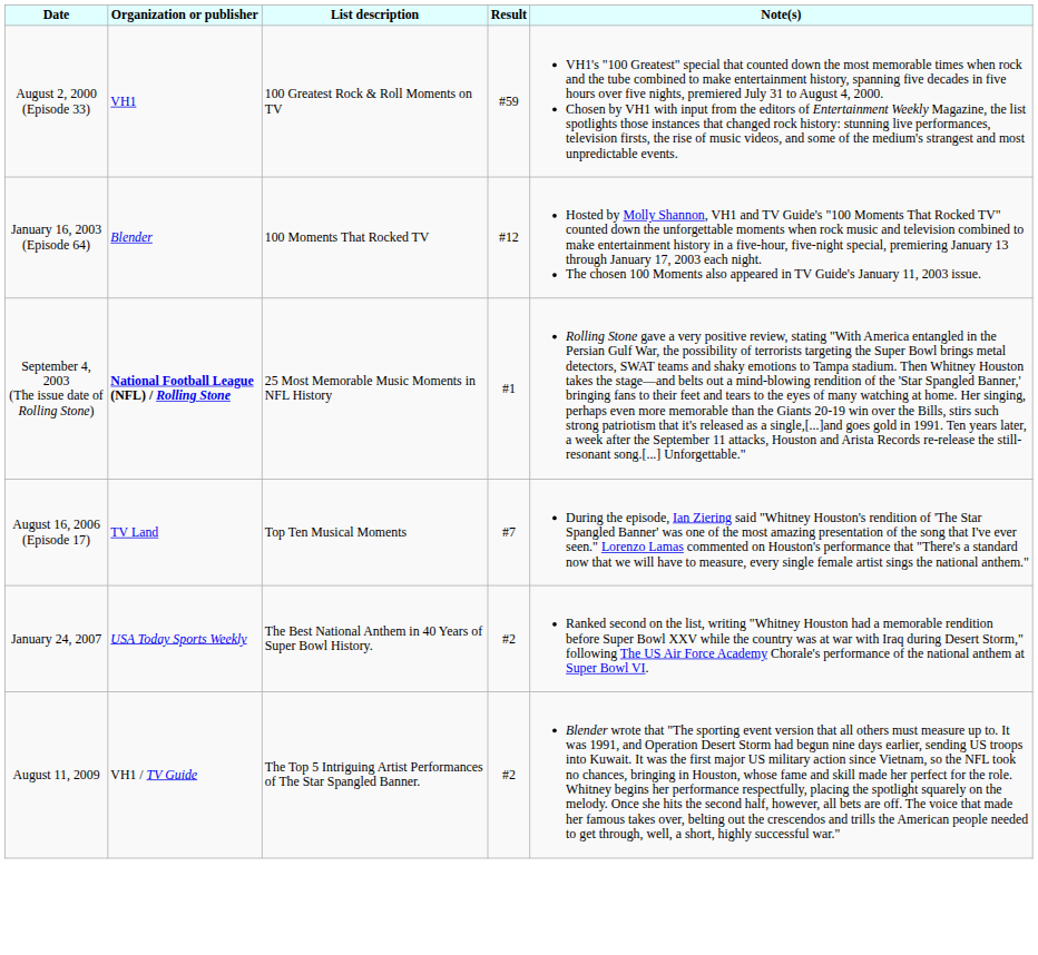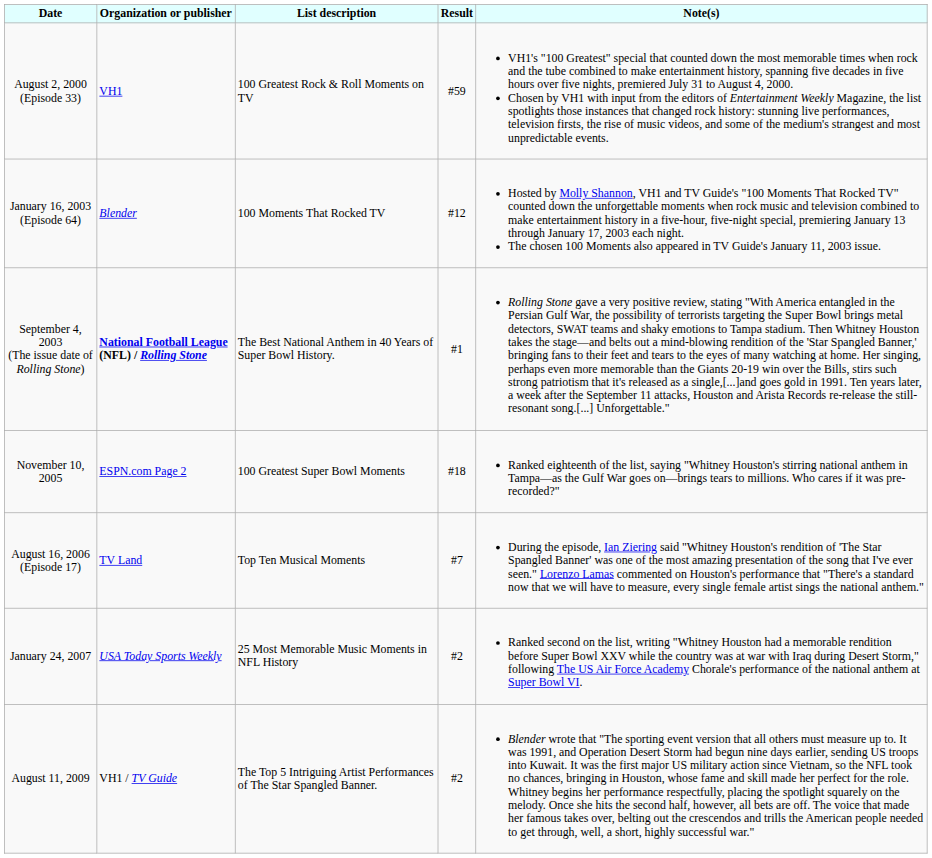September 4, 2003 (The issue date of Rolling Stone) | List description: 25 Most Memorable Music Moments in NFL History -> The Best National Anthem in 40 Years of Super Bowl History.
+ row: November 10, 2005 | ESPN.com Page 2 | 100 Greatest Super Bowl Moments | #18 | Ranked eighteenth of the list, saying "Whitney Houston's stirring national anthem in Tampa―as the Gulf War goes on―brings tears to millions. Who cares if it was pre-recorded?"
January 24, 2007 | List description: The Best National Anthem in 40 Years of Super Bowl History. -> 25 Most Memorable Music Moments in NFL History
